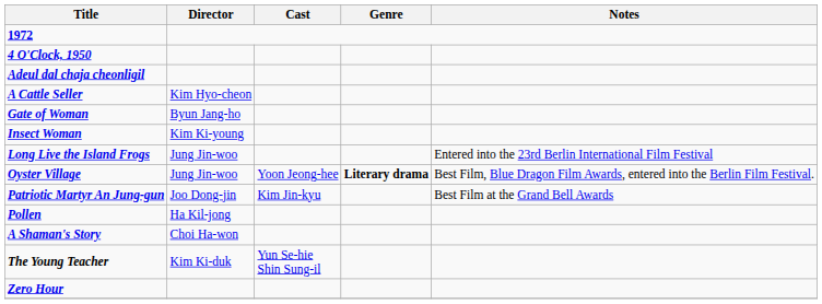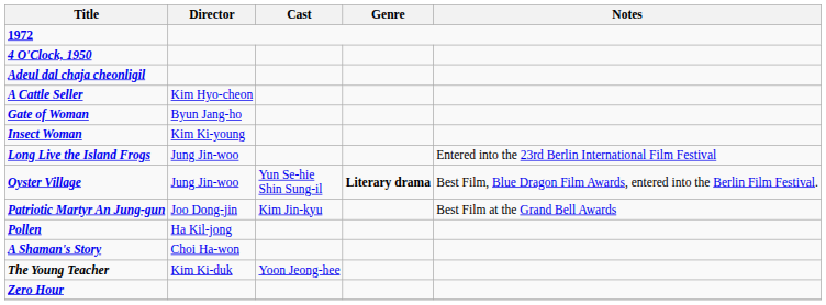Oyster Village | Cast: Yoon Jeong-hee -> Yun Se-hie Shin Sung-il
The Young Teacher | Cast: Yun Se-hie Shin Sung-il -> Yoon Jeong-hee
